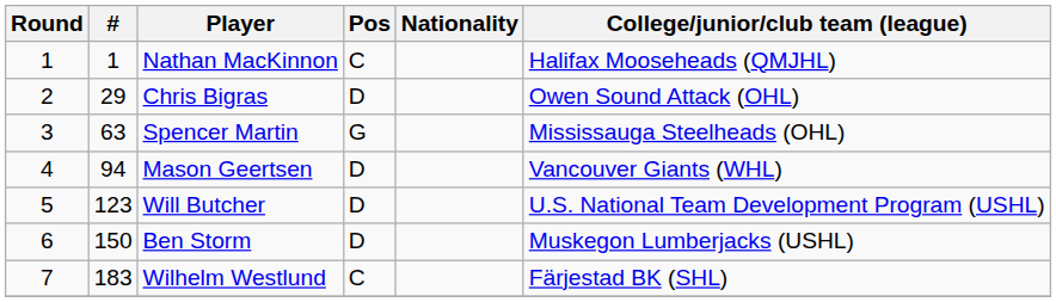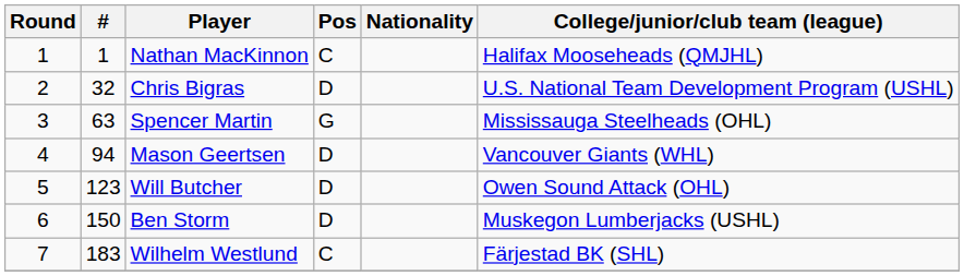Chris Bigras | #: 29 -> 32
Chris Bigras | College/junior/club team (league): Owen Sound Attack (OHL) -> U.S. National Team Development Program (USHL)
Will Butcher | College/junior/club team (league): U.S. National Team Development Program (USHL) -> Owen Sound Attack (OHL)
